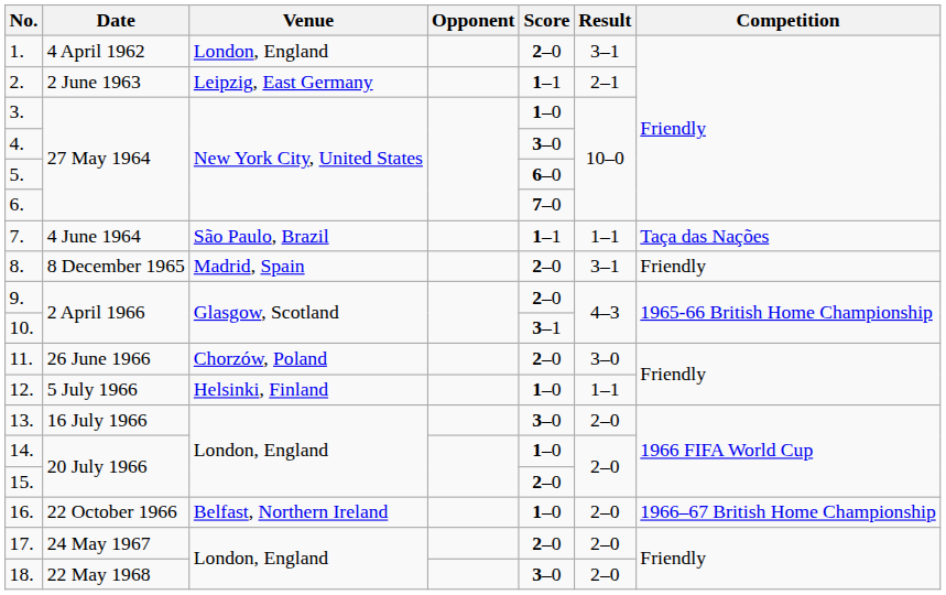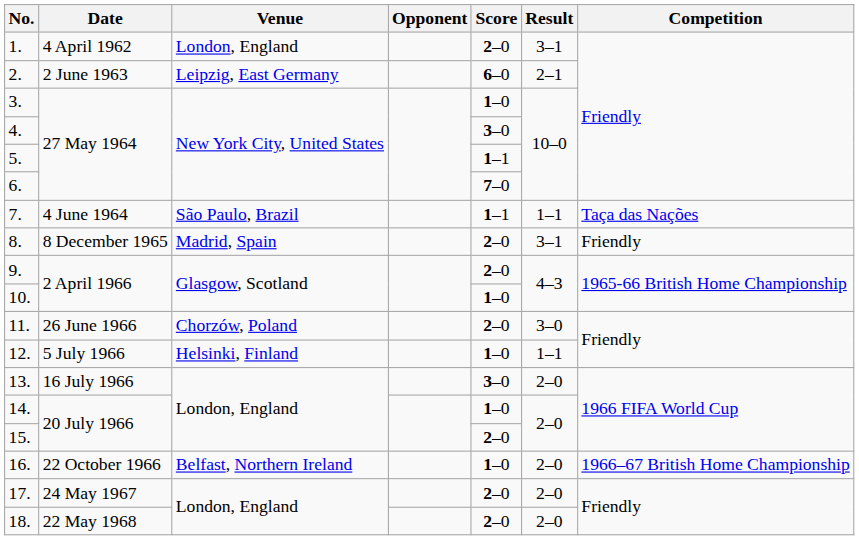2. | Score: 1–1 -> 6–0
5. | Score: 6–0 -> 1–1
10. | Score: 3–1 -> 1–0
18. | Score: 3–0 -> 2–0
